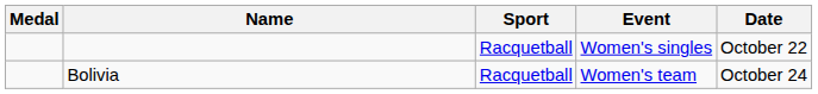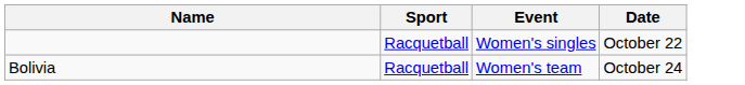- column: Medal
